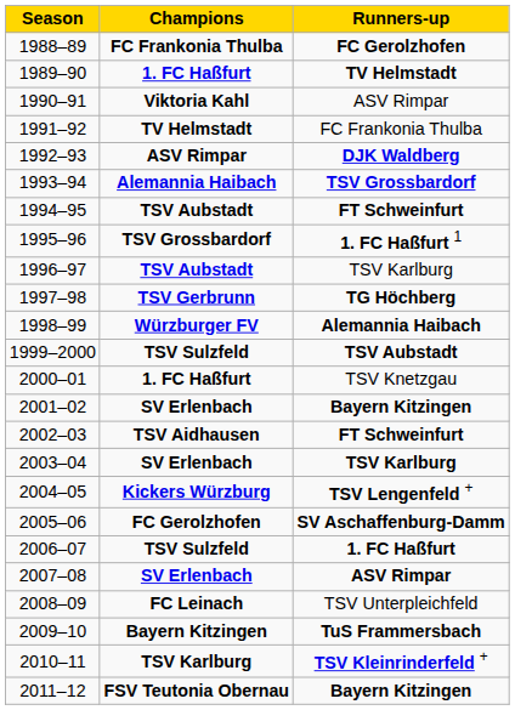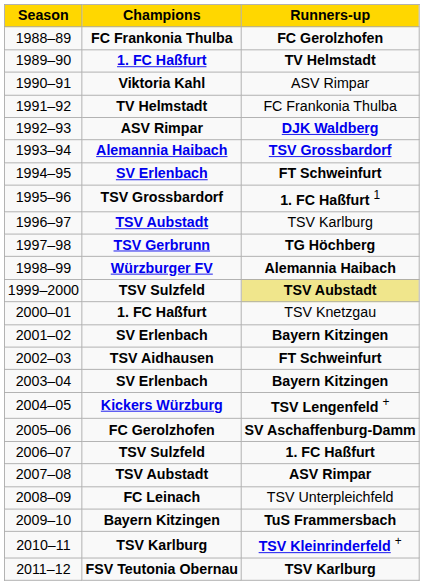1994–95 | Champions: TSV Aubstadt -> SV Erlenbach
1999–2000 | Runners-up: no background -> khaki background
2003–04 | Runners-up: TSV Karlburg -> Bayern Kitzingen
2007–08 | Champions: SV Erlenbach -> TSV Aubstadt
2011–12 | Runners-up: Bayern Kitzingen -> TSV Karlburg
